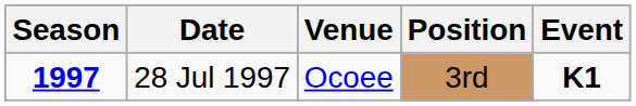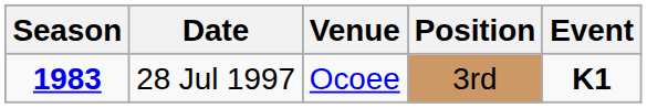28 Jul 1997 | Season: 1997 -> 1983
